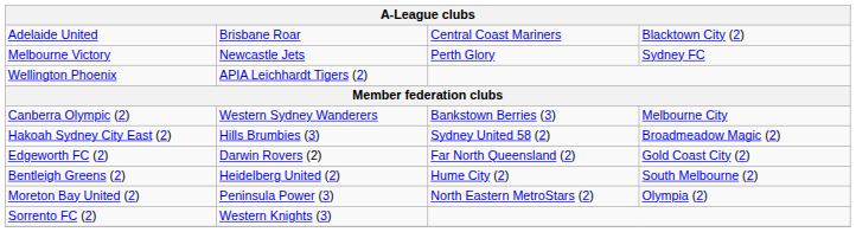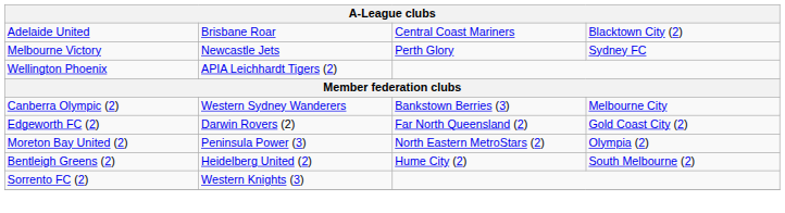- row: Hakoah Sydney City East (2) | Hills Brumbies (3) | Sydney United 58 (2) | Broadmeadow Magic (2)
rows swapped: Moreton Bay United (2) <-> Bentleigh Greens (2)
